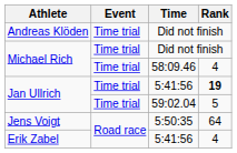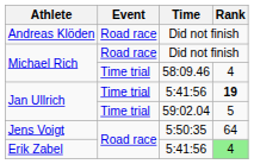Andreas Klöden | Event: Time trial -> Road race
Michael Rich / Did not finish | Event: Time trial -> Road race
Erik Zabel | Rank: no background -> lightgreen background
